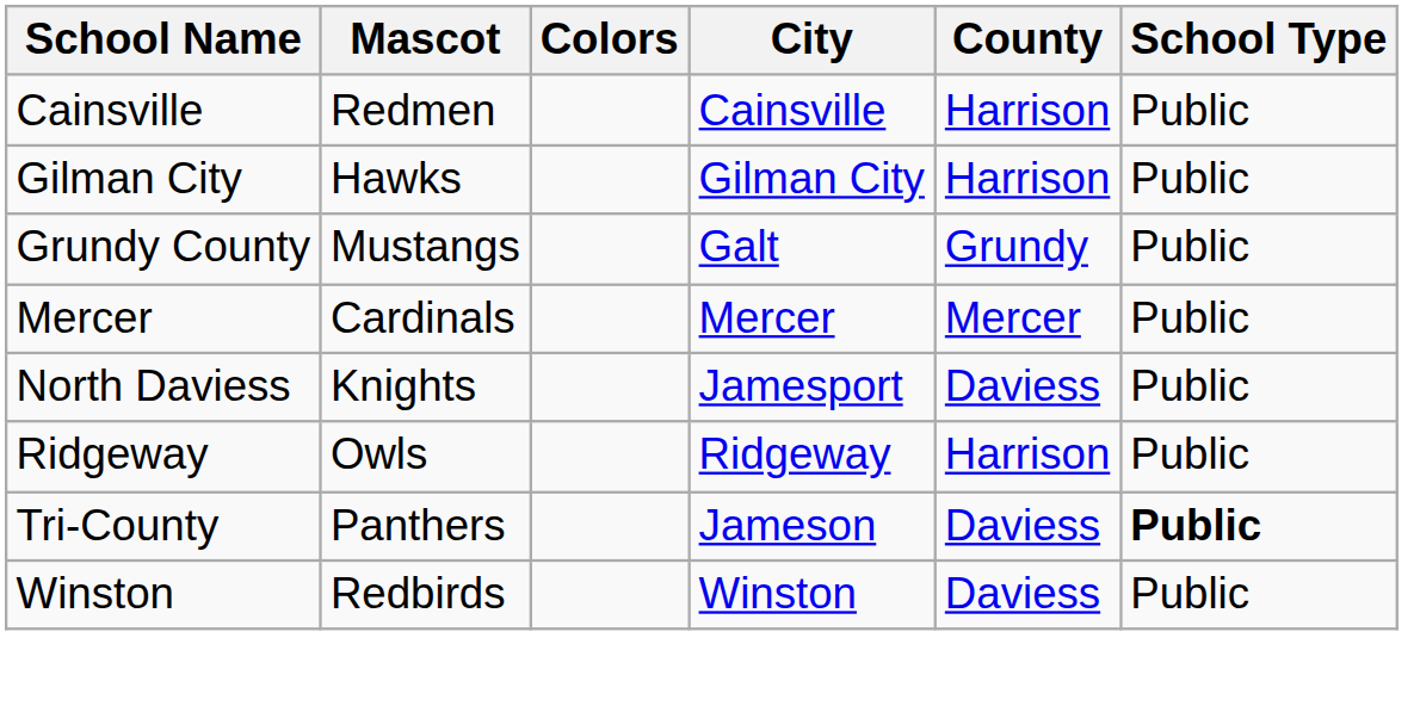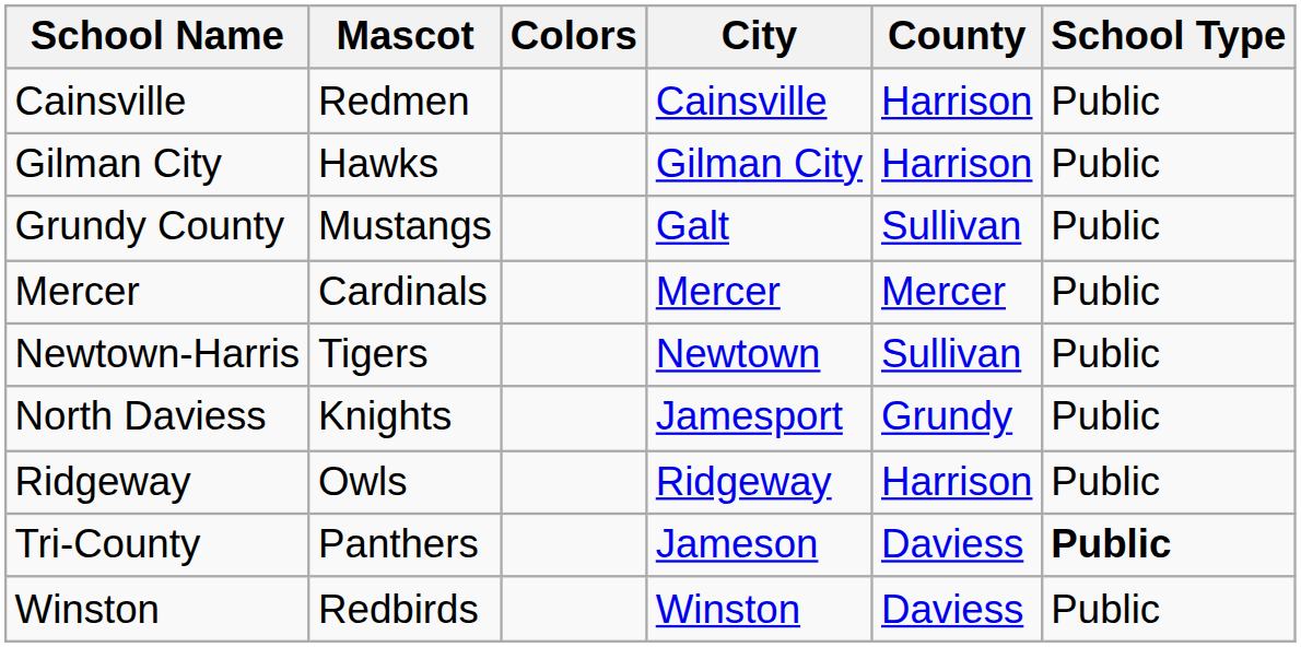Grundy County | County: Grundy -> Sullivan
+ row: Newtown-Harris | Tigers | Newtown | Sullivan | Public
North Daviess | County: Daviess -> Grundy
